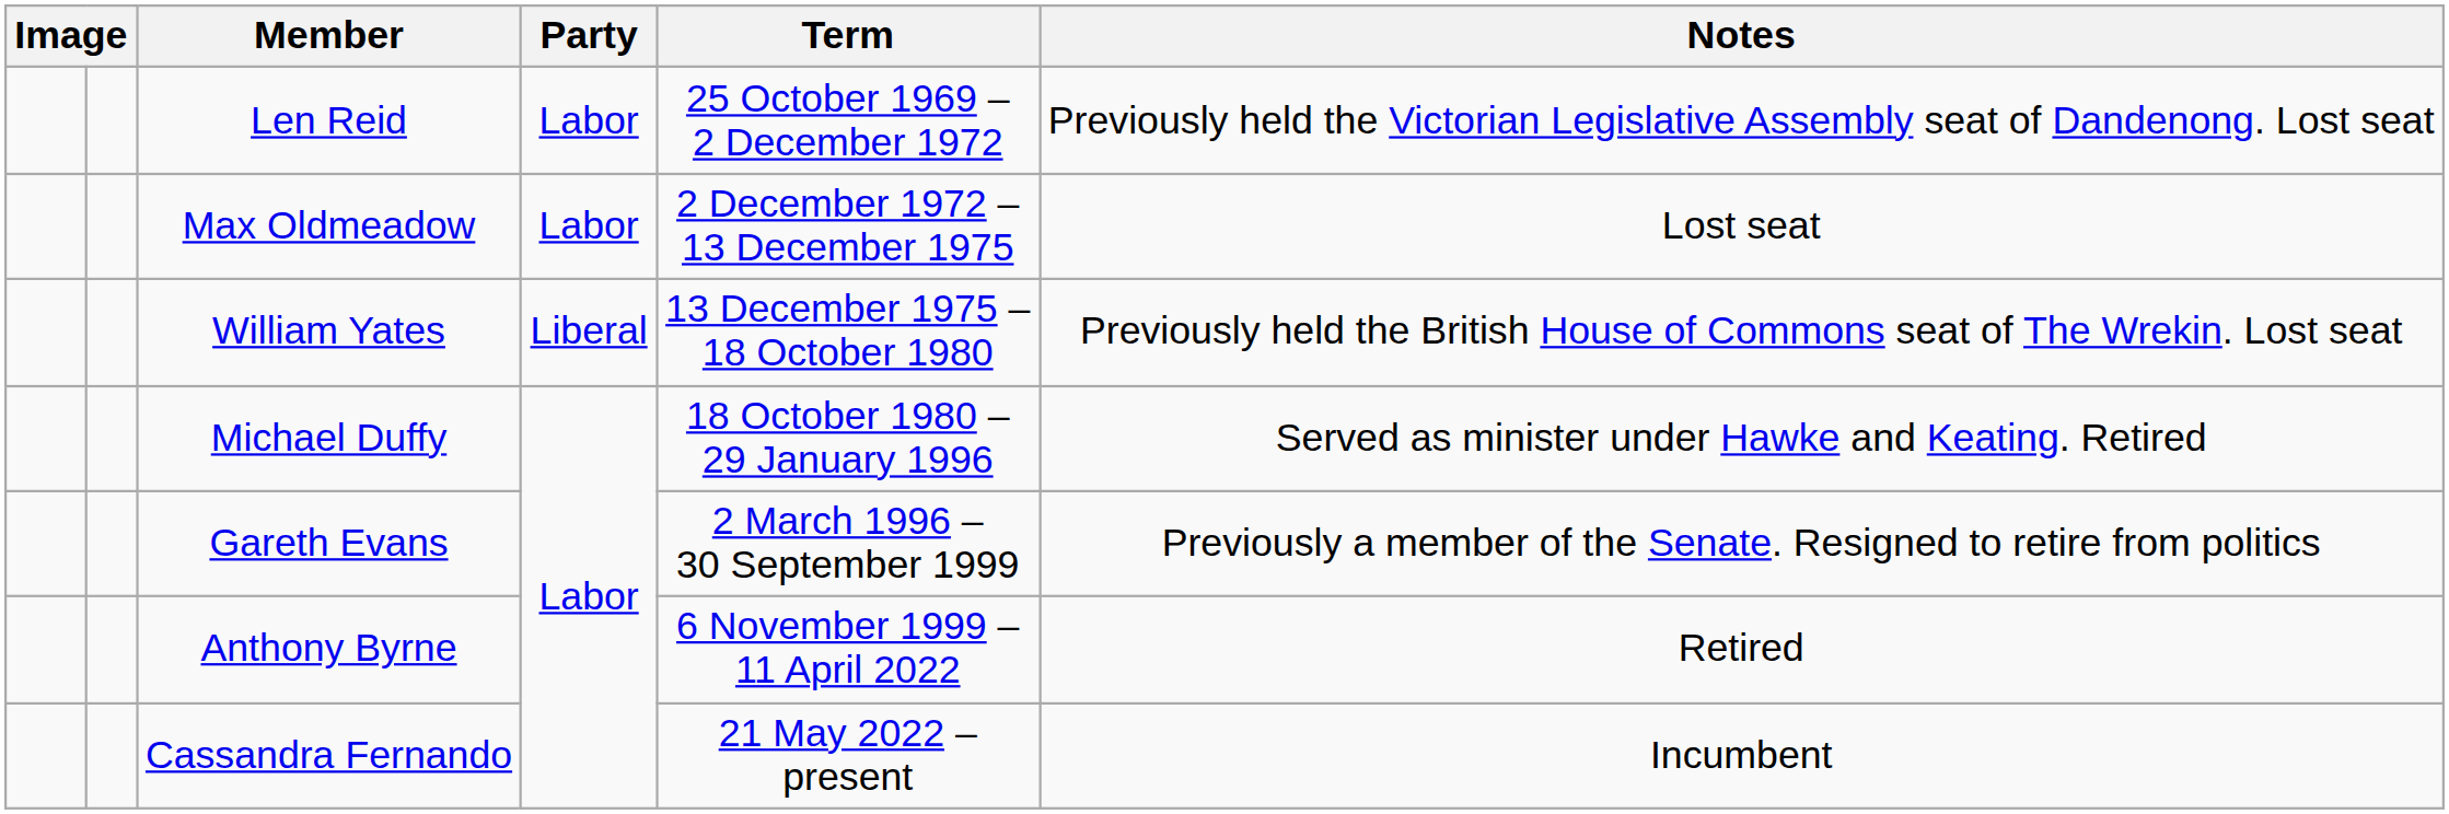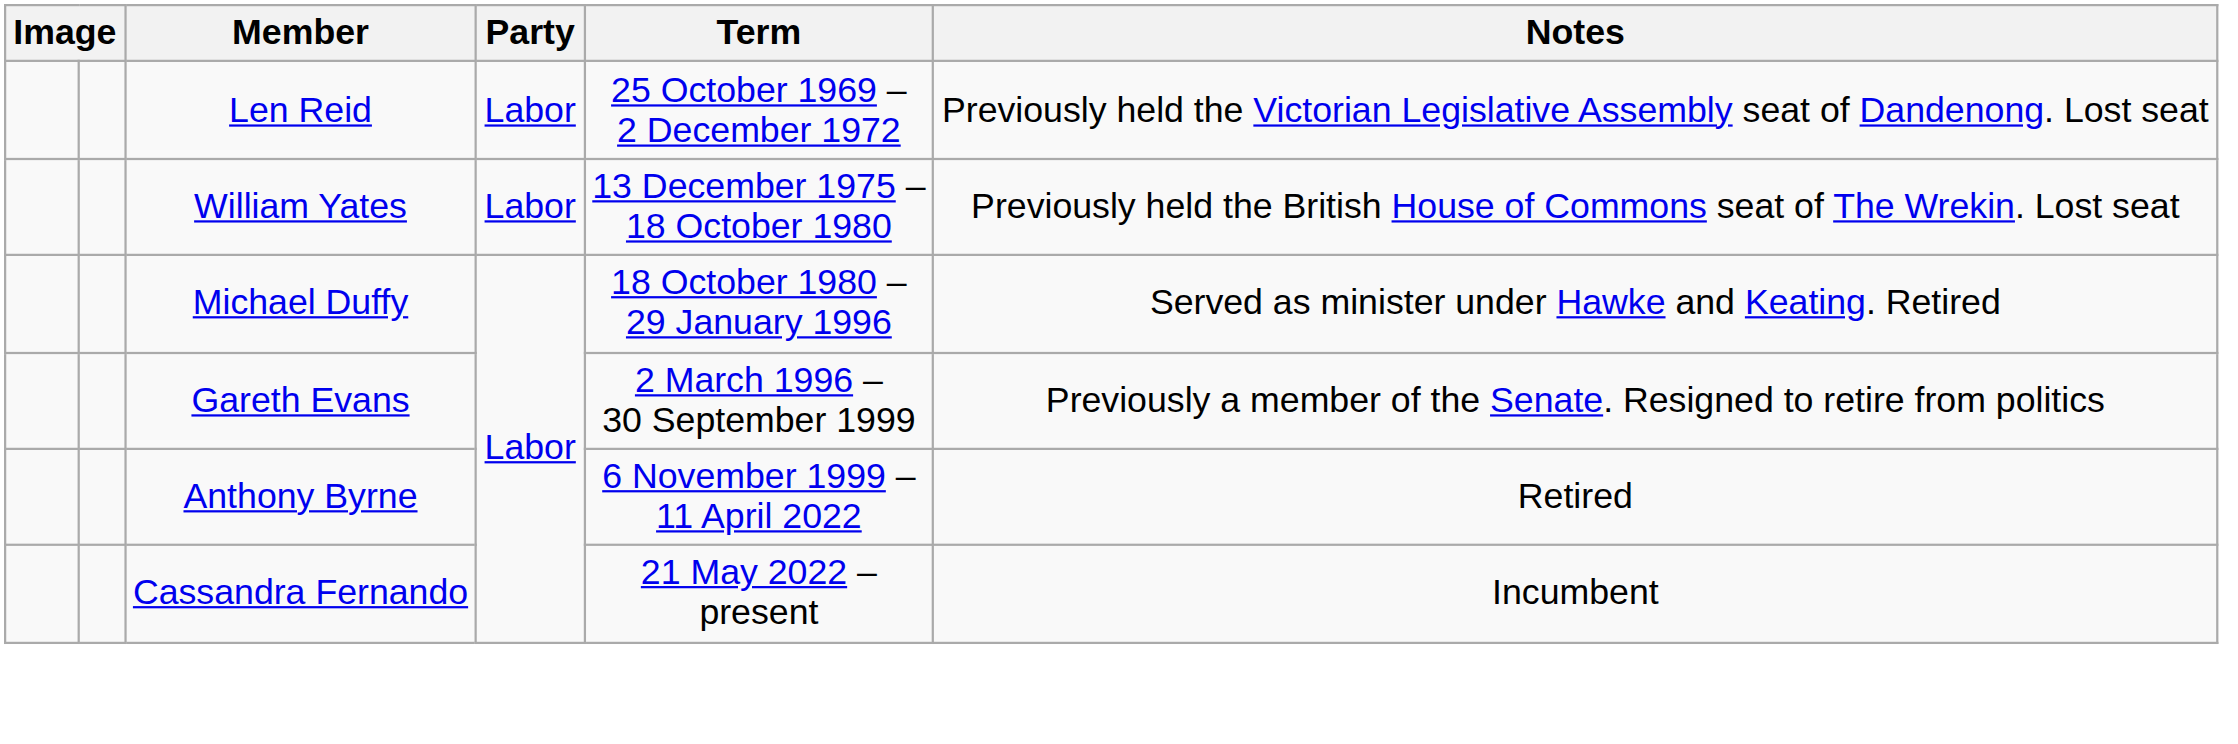- row: Max Oldmeadow | Labor | 2 December 1972 – 13 December 1975 | Lost seat
William Yates | Party: Liberal -> Labor
